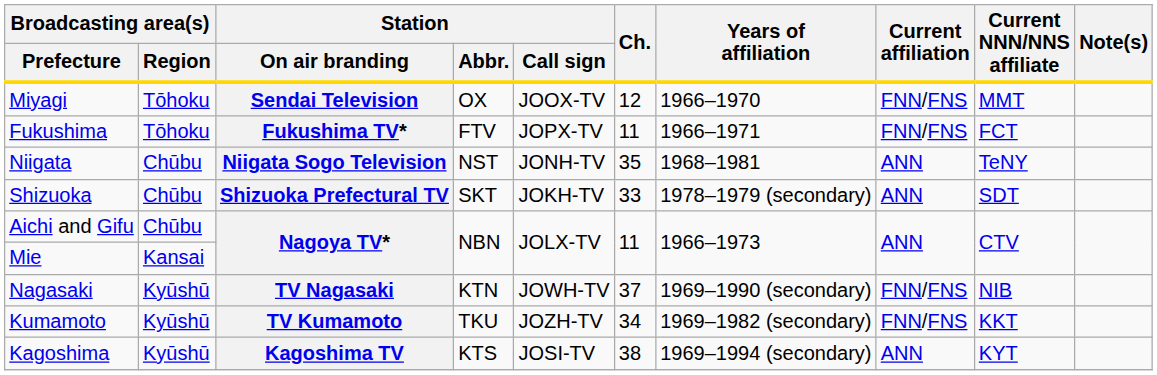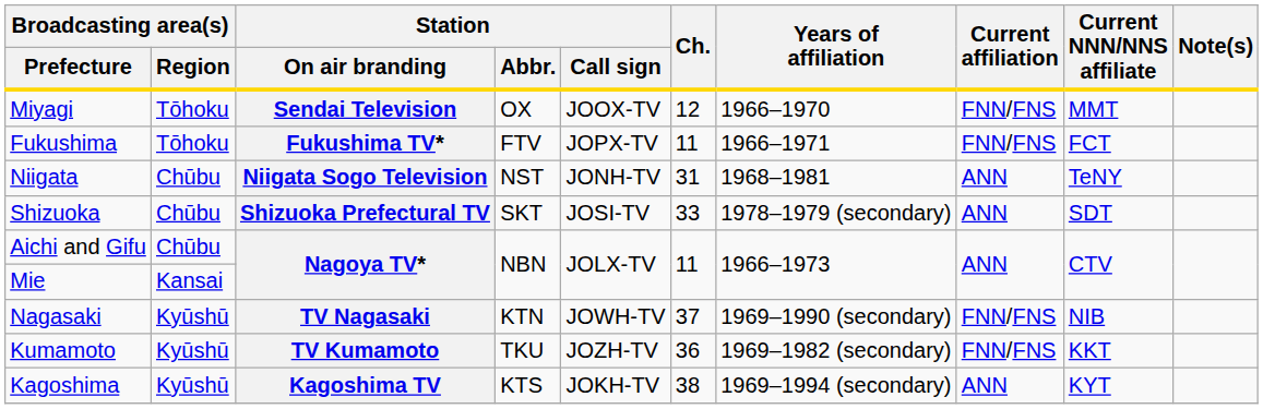Niigata | Ch.: 35 -> 31
Shizuoka | Station / Call sign: JOKH-TV -> JOSI-TV
Kumamoto | Ch.: 34 -> 36
Kagoshima | Station / Call sign: JOSI-TV -> JOKH-TV
